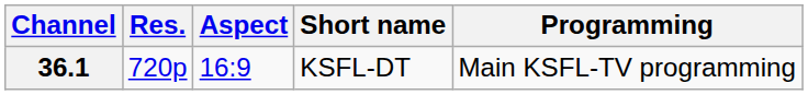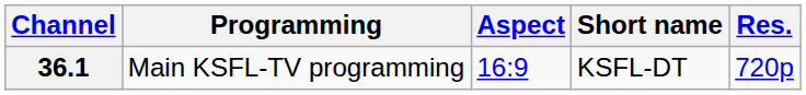columns swapped: Res. <-> Programming
